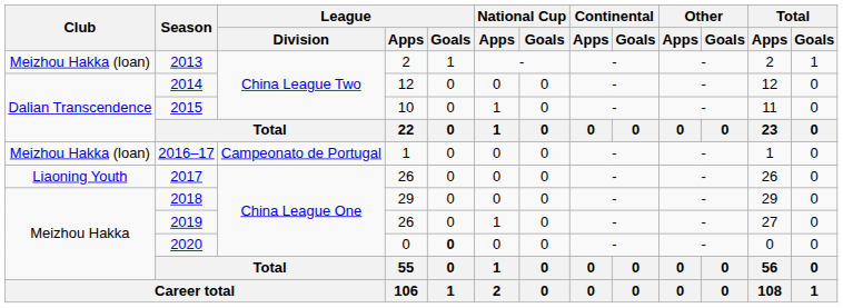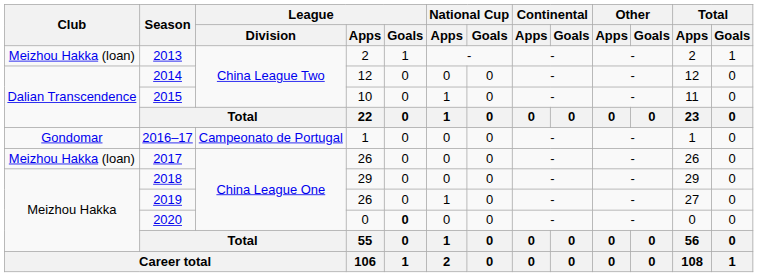2016–17 | Club: Meizhou Hakka (loan) -> Gondomar
2017 | Club: Liaoning Youth -> Meizhou Hakka (loan)
